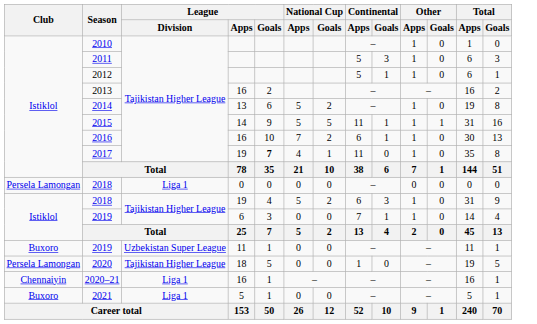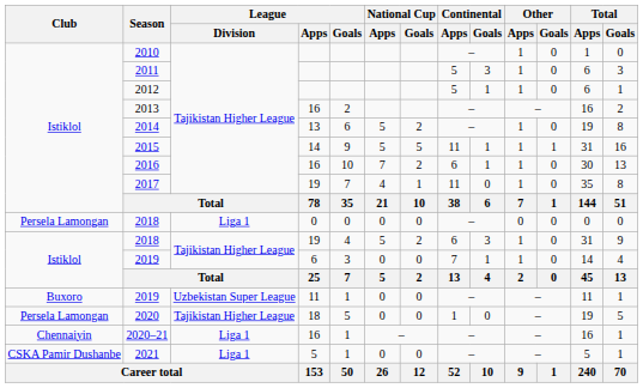2017 | League / Goals: bold -> normal
2021 | Club: Buxoro -> CSKA Pamir Dushanbe
